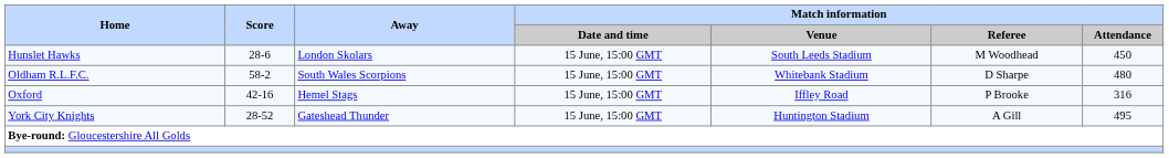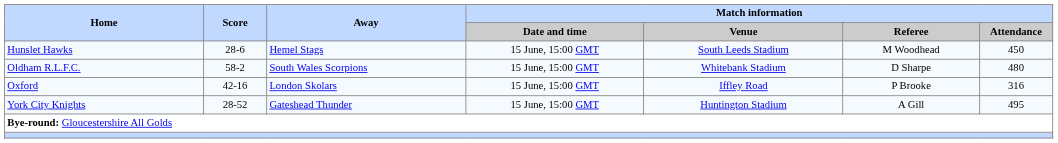Hunslet Hawks | Away: London Skolars -> Hemel Stags
Oxford | Away: Hemel Stags -> London Skolars
